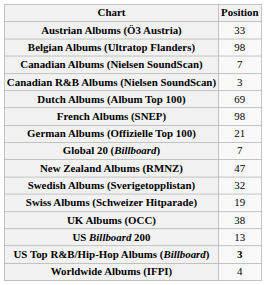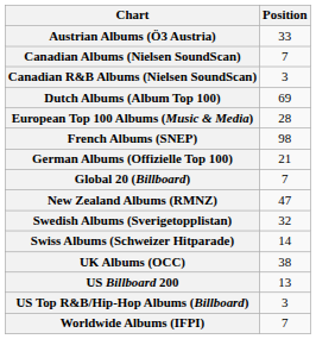- row: Belgian Albums (Ultratop Flanders) | 98
+ row: European Top 100 Albums (Music & Media) | 28
Swiss Albums (Schweizer Hitparade) | Position: 19 -> 14
US Top R&B/Hip-Hop Albums (Billboard) | Position: bold -> normal
Worldwide Albums (IFPI) | Position: 4 -> 7
